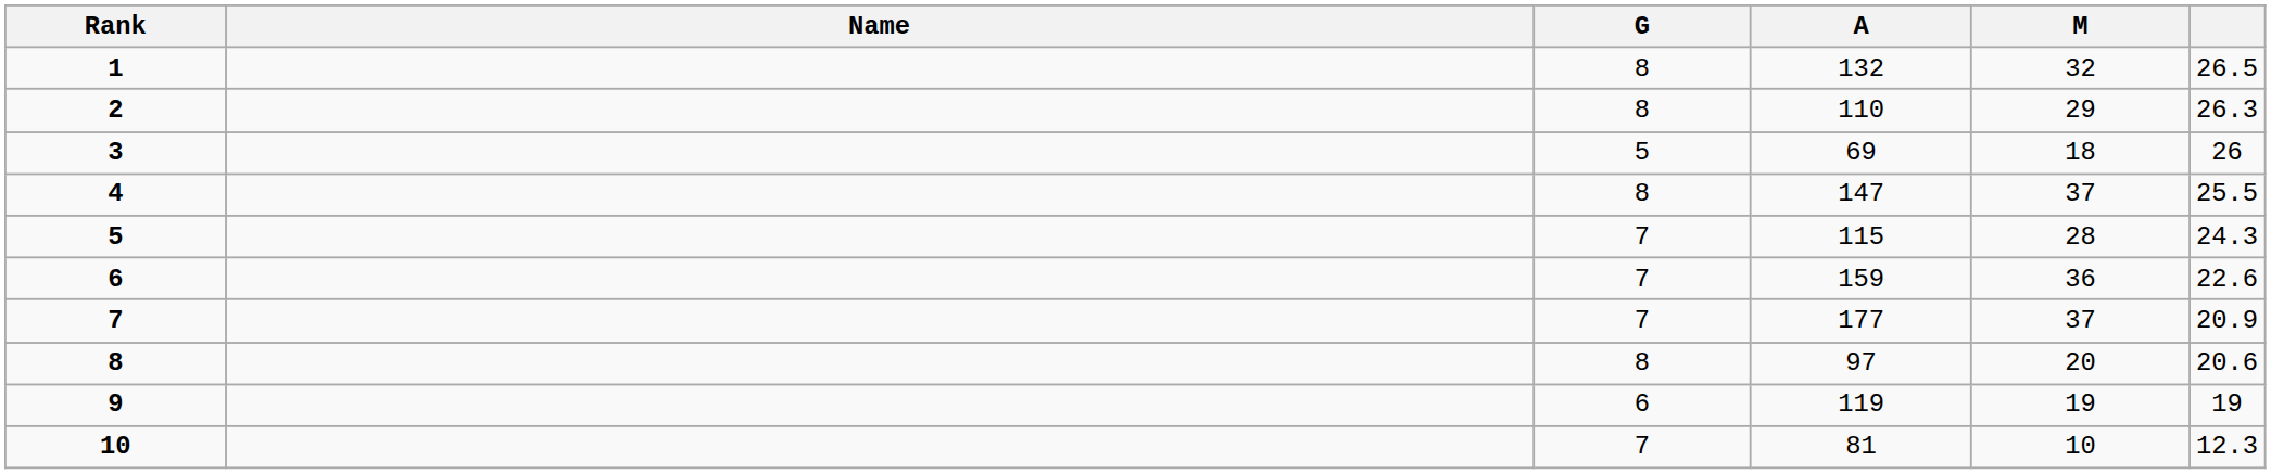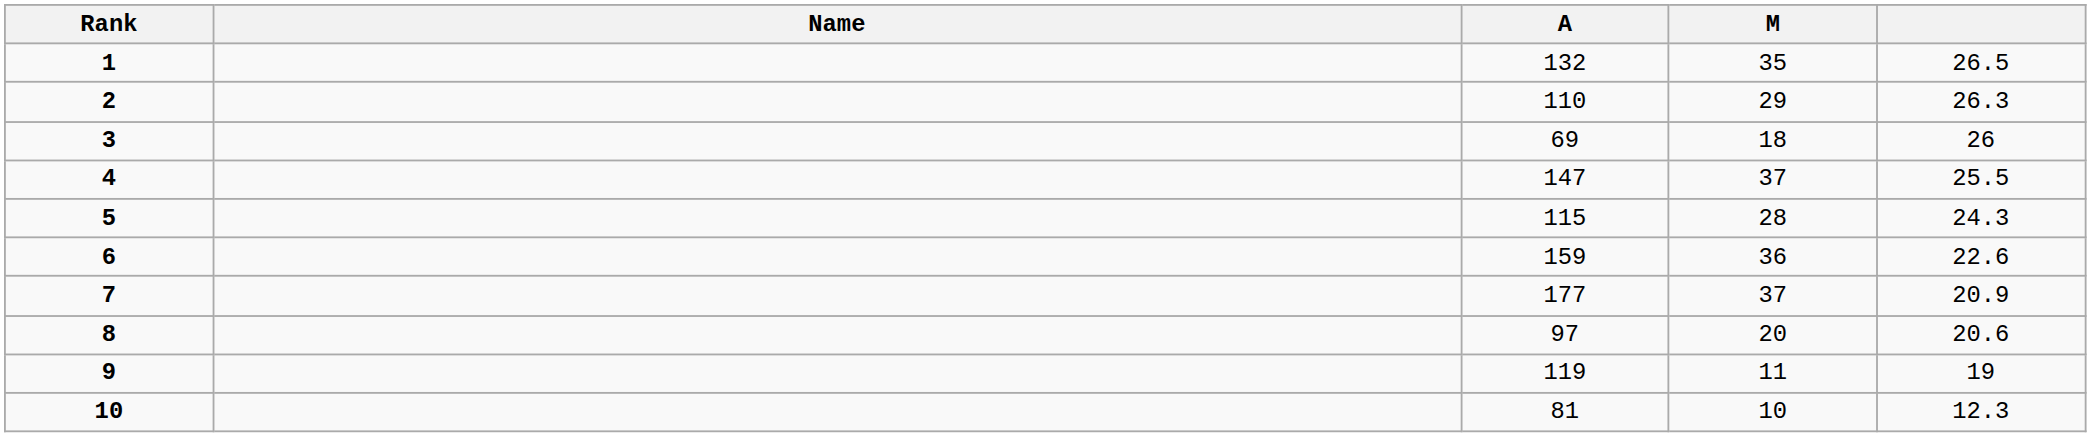- column: G | 8 | 8 | 5 | 8 | 7 | 7 | 7 | 8 | 6 | 7
1 | M: 32 -> 35
9 | M: 19 -> 11
